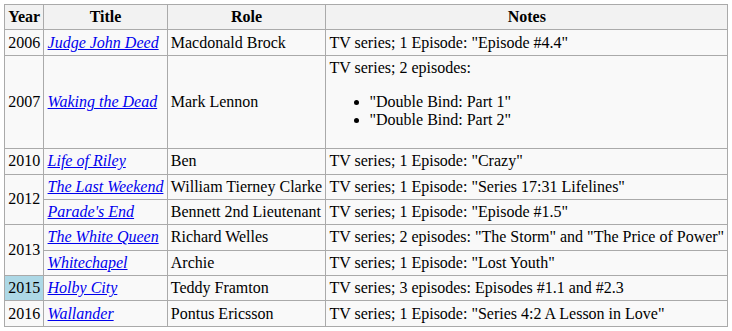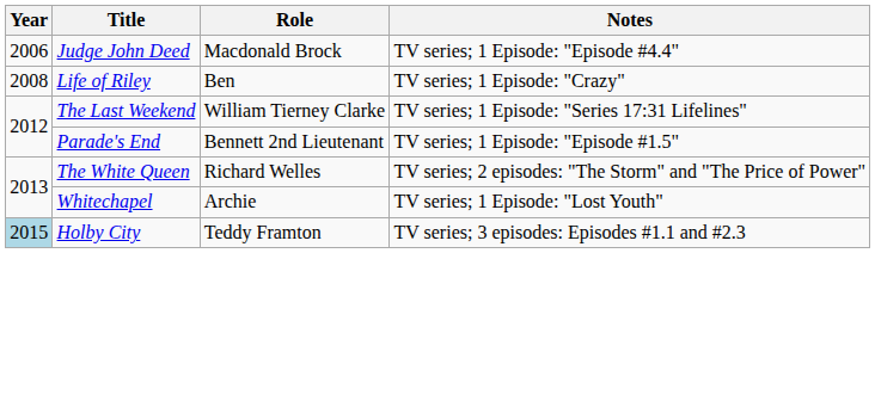- row: 2007 | Waking the Dead | Mark Lennon | TV series; 2 episodes: "Double Bind: Part 1" "Double Bind: Part 2"
Life of Riley | Year: 2010 -> 2008
- row: 2016 | Wallander | Pontus Ericsson | TV series; 1 Episode: "Series 4:2 A Lesson in Love"
